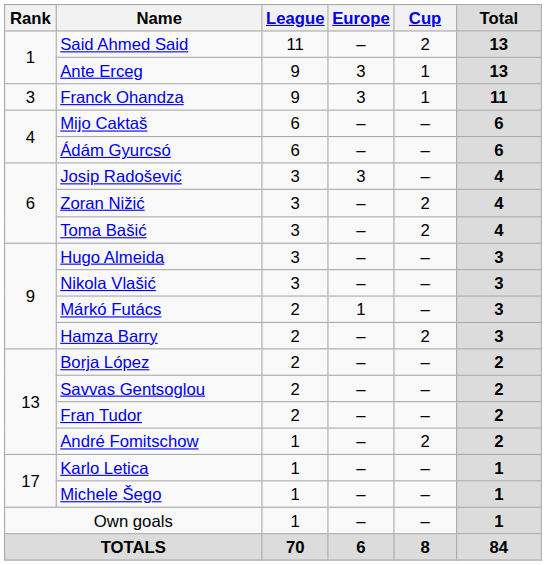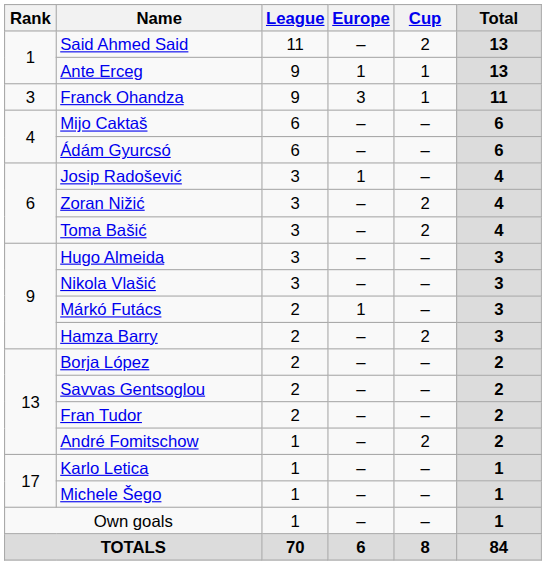Ante Erceg | Europe: 3 -> 1
Josip Radošević | Europe: 3 -> 1
